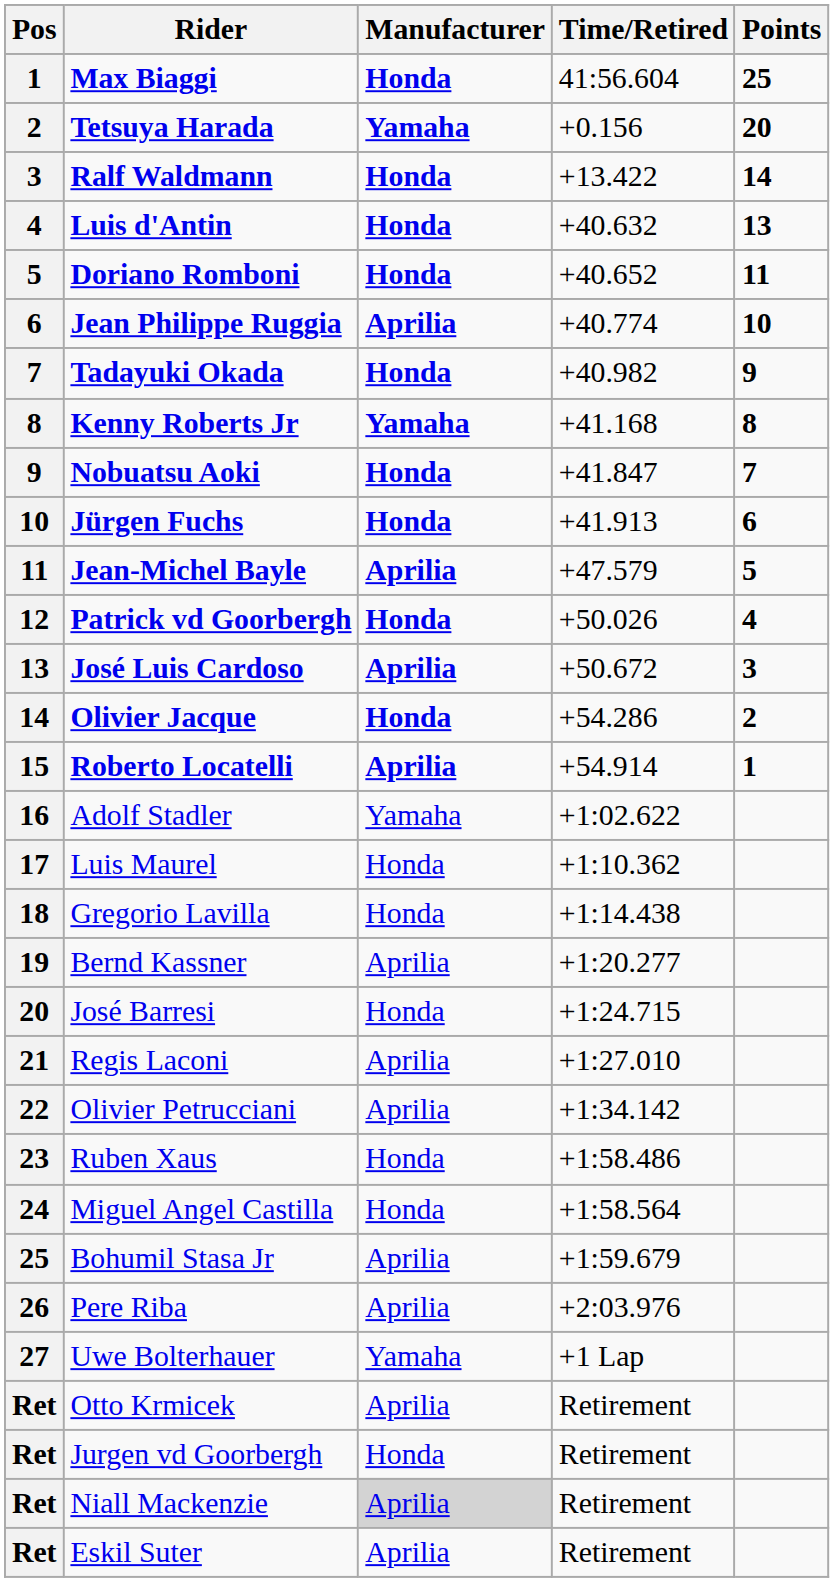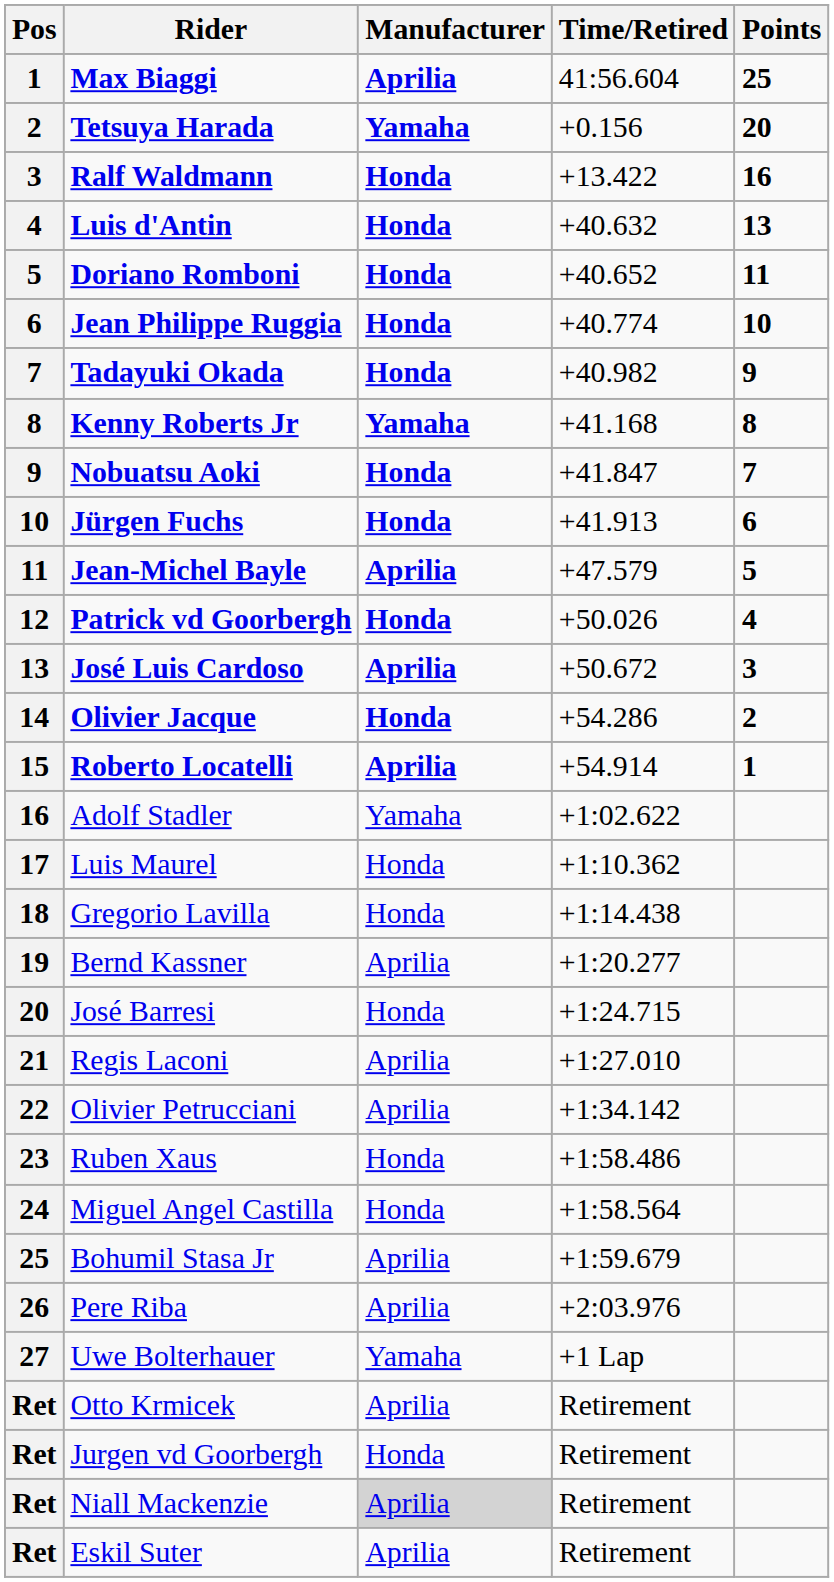Max Biaggi | Manufacturer: Honda -> Aprilia
Ralf Waldmann | Points: 14 -> 16
Jean Philippe Ruggia | Manufacturer: Aprilia -> Honda
